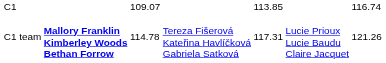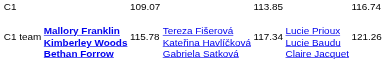C1 team | column 3: 114.78 -> 115.78
C1 team | column 5: 117.31 -> 117.34
